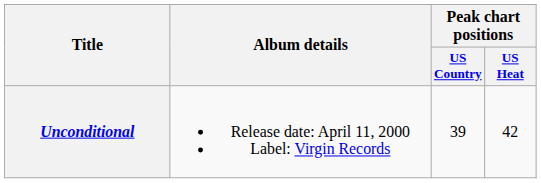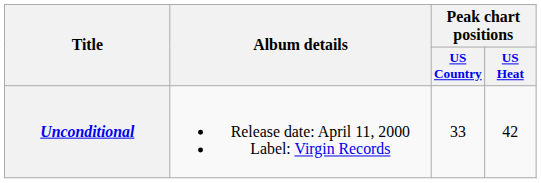Unconditional | Peak chart positions / US Country: 39 -> 33
